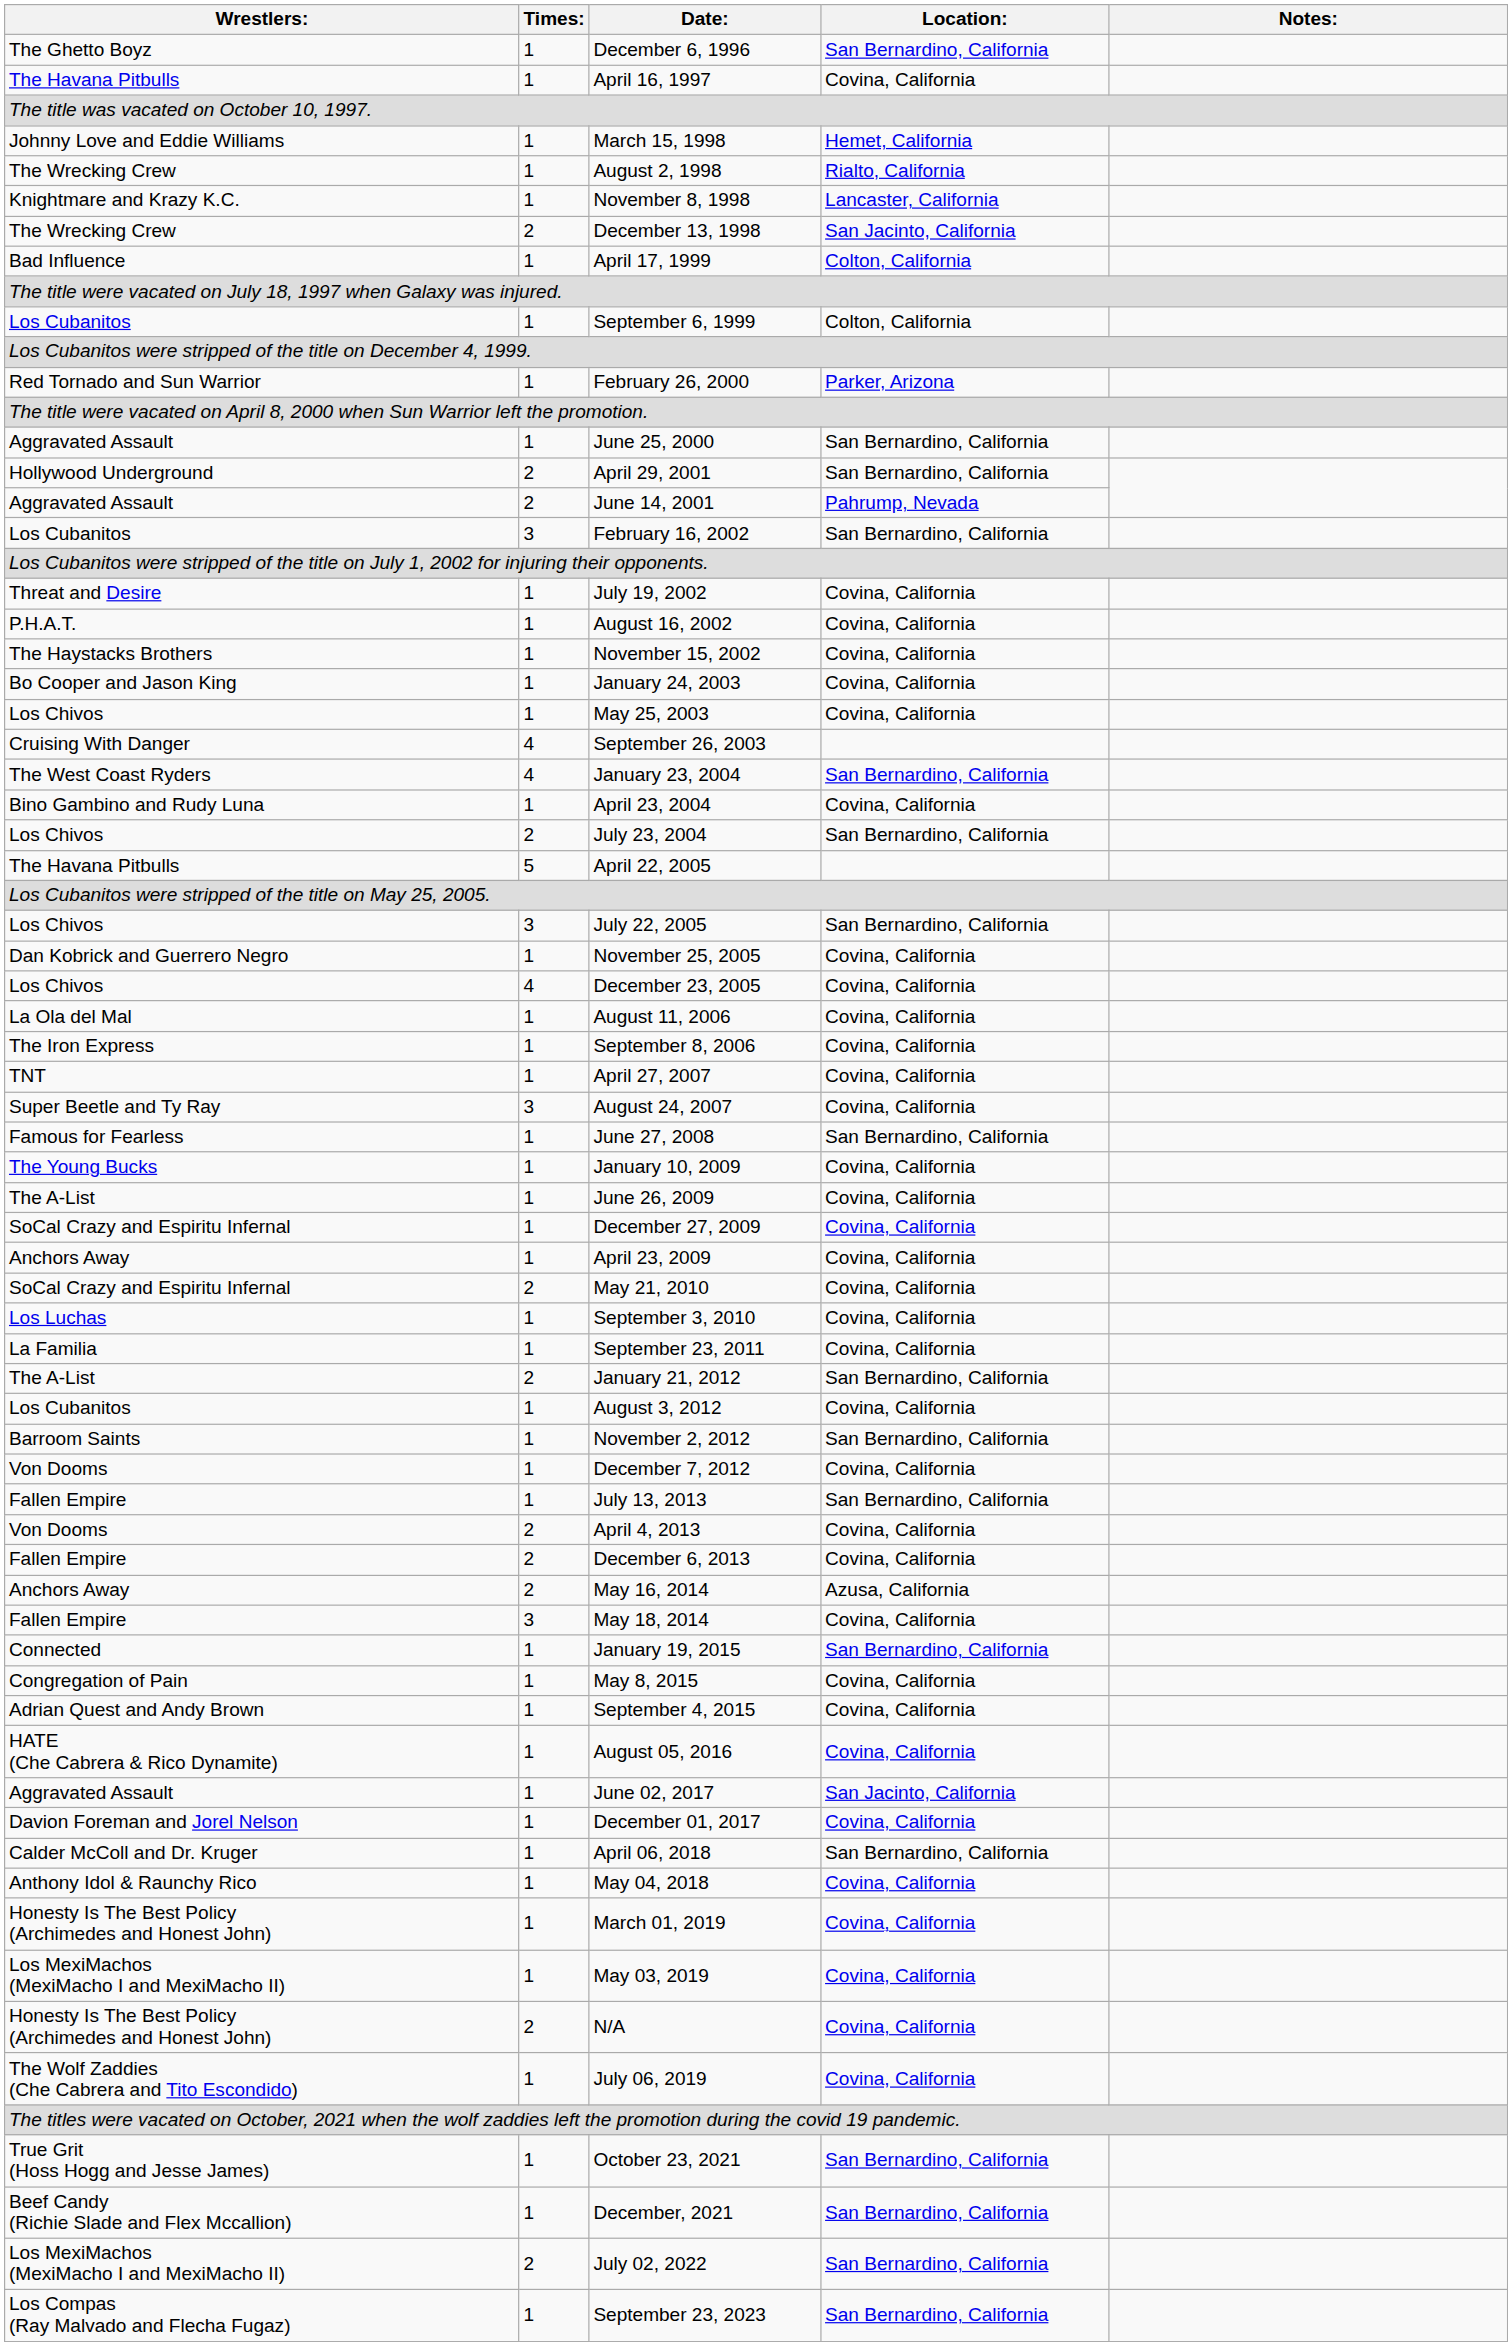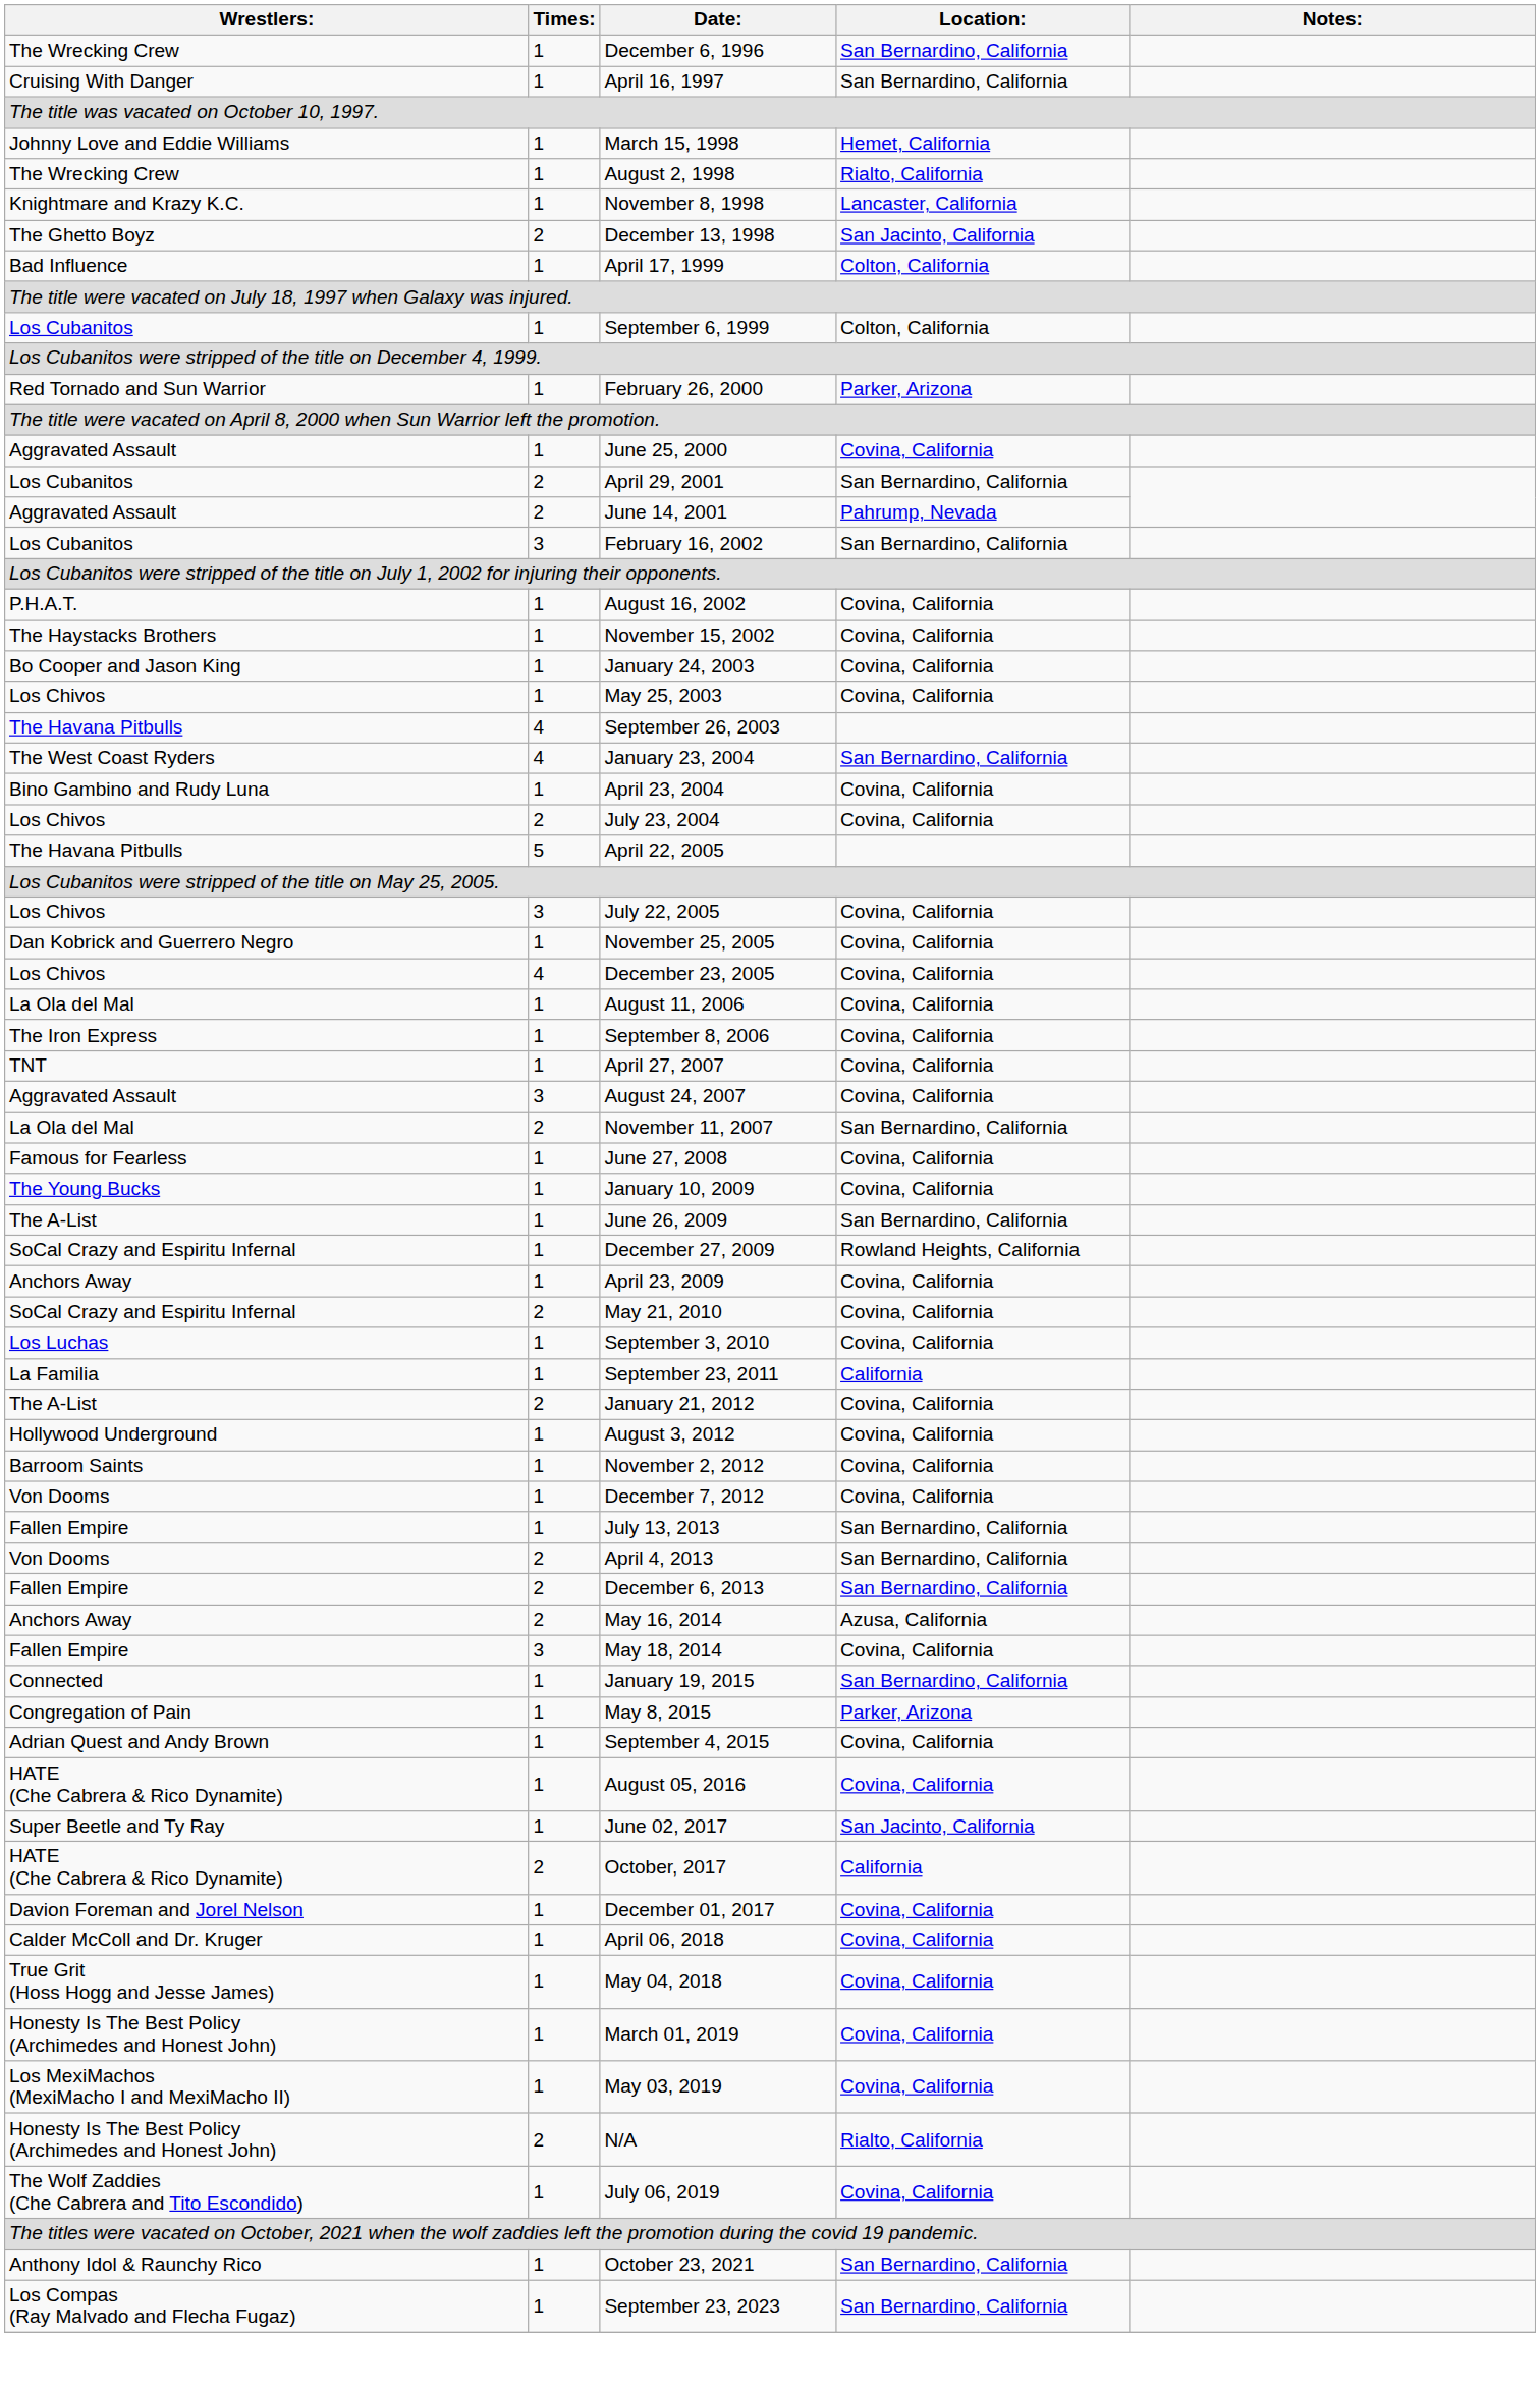December 6, 1996 | Wrestlers:: The Ghetto Boyz -> The Wrecking Crew
April 16, 1997 | Wrestlers:: The Havana Pitbulls -> Cruising With Danger
April 16, 1997 | Location:: Covina, California -> San Bernardino, California
December 13, 1998 | Wrestlers:: The Wrecking Crew -> The Ghetto Boyz
June 25, 2000 | Location:: San Bernardino, California -> Covina, California
April 29, 2001 | Wrestlers:: Hollywood Underground -> Los Cubanitos
- row: Threat and Desire | 1 | July 19, 2002 | Covina, California
September 26, 2003 | Wrestlers:: Cruising With Danger -> The Havana Pitbulls
July 23, 2004 | Location:: San Bernardino, California -> Covina, California
July 22, 2005 | Location:: San Bernardino, California -> Covina, California
August 24, 2007 | Wrestlers:: Super Beetle and Ty Ray -> Aggravated Assault
+ row: La Ola del Mal | 2 | November 11, 2007 | San Bernardino, California
June 27, 2008 | Location:: San Bernardino, California -> Covina, California
June 26, 2009 | Location:: Covina, California -> San Bernardino, California
December 27, 2009 | Location:: Covina, California -> Rowland Heights, California
September 23, 2011 | Location:: Covina, California -> California
January 21, 2012 | Location:: San Bernardino, California -> Covina, California
August 3, 2012 | Wrestlers:: Los Cubanitos -> Hollywood Underground
November 2, 2012 | Location:: San Bernardino, California -> Covina, California
April 4, 2013 | Location:: Covina, California -> San Bernardino, California
December 6, 2013 | Location:: Covina, California -> San Bernardino, California
May 8, 2015 | Location:: Covina, California -> Parker, Arizona
June 02, 2017 | Wrestlers:: Aggravated Assault -> Super Beetle and Ty Ray
+ row: HATE (Che Cabrera & Rico Dynamite) | 2 | October, 2017 | California
April 06, 2018 | Location:: San Bernardino, California -> Covina, California
May 04, 2018 | Wrestlers:: Anthony Idol & Raunchy Rico -> True Grit (Hoss Hogg and Jesse James)
N/A | Location:: Covina, California -> Rialto, California
October 23, 2021 | Wrestlers:: True Grit (Hoss Hogg and Jesse James) -> Anthony Idol & Raunchy Rico
- row: Beef Candy (Richie Slade and Flex Mccallion) | 1 | December, 2021 | San Bernardino, California
- row: Los MexiMachos (MexiMacho I and MexiMacho II) | 2 | July 02, 2022 | San Bernardino, California
